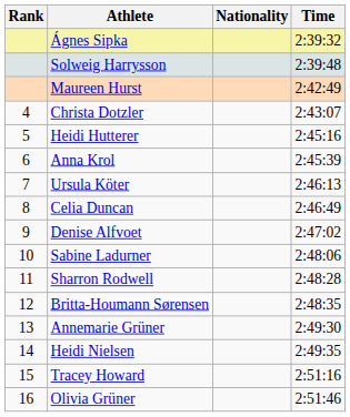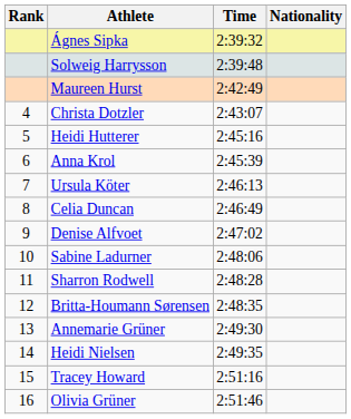columns swapped: Nationality <-> Time
